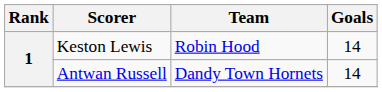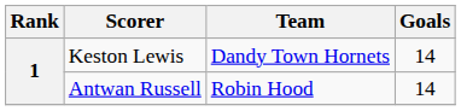Keston Lewis | Team: Robin Hood -> Dandy Town Hornets
Antwan Russell | Team: Dandy Town Hornets -> Robin Hood
